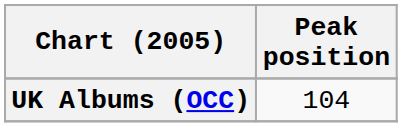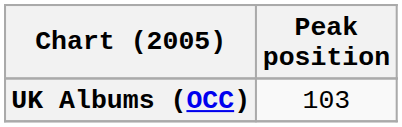UK Albums (OCC) | Peak position: 104 -> 103
